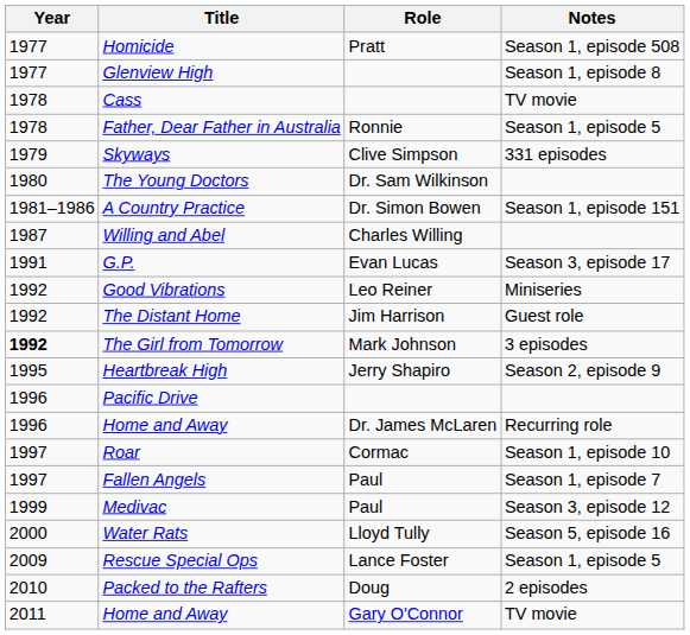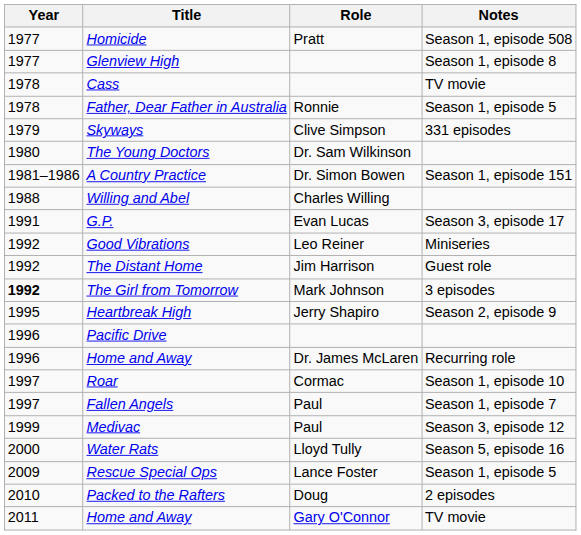Willing and Abel | Year: 1987 -> 1988
